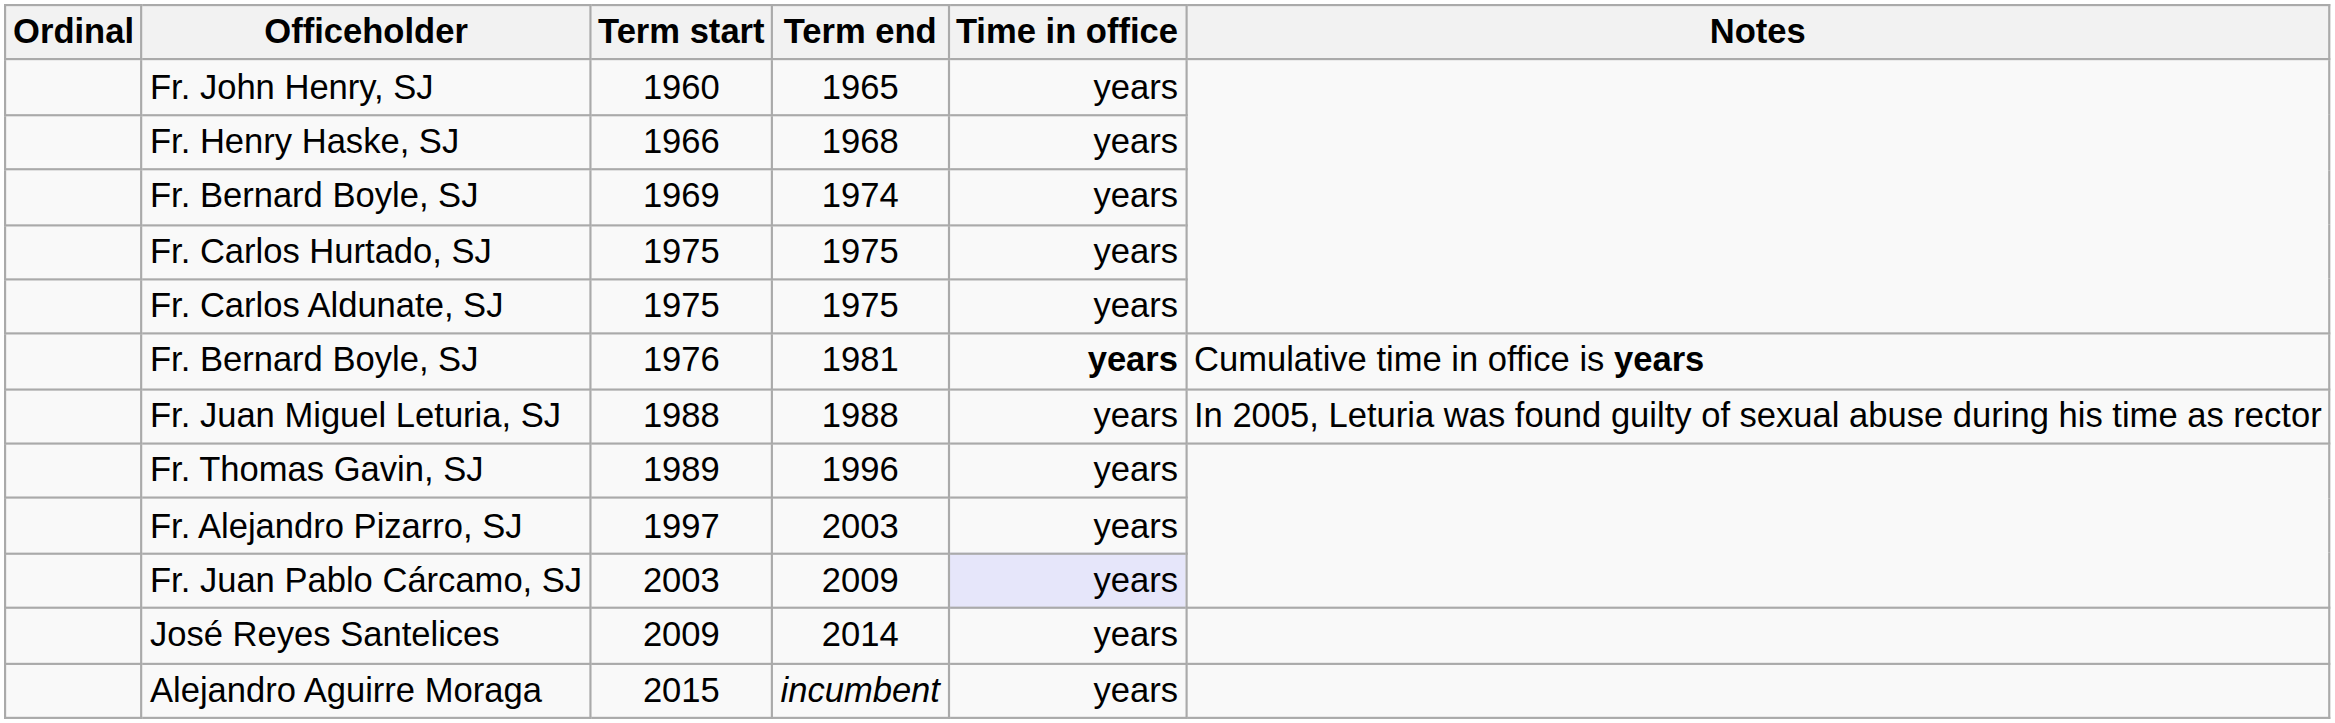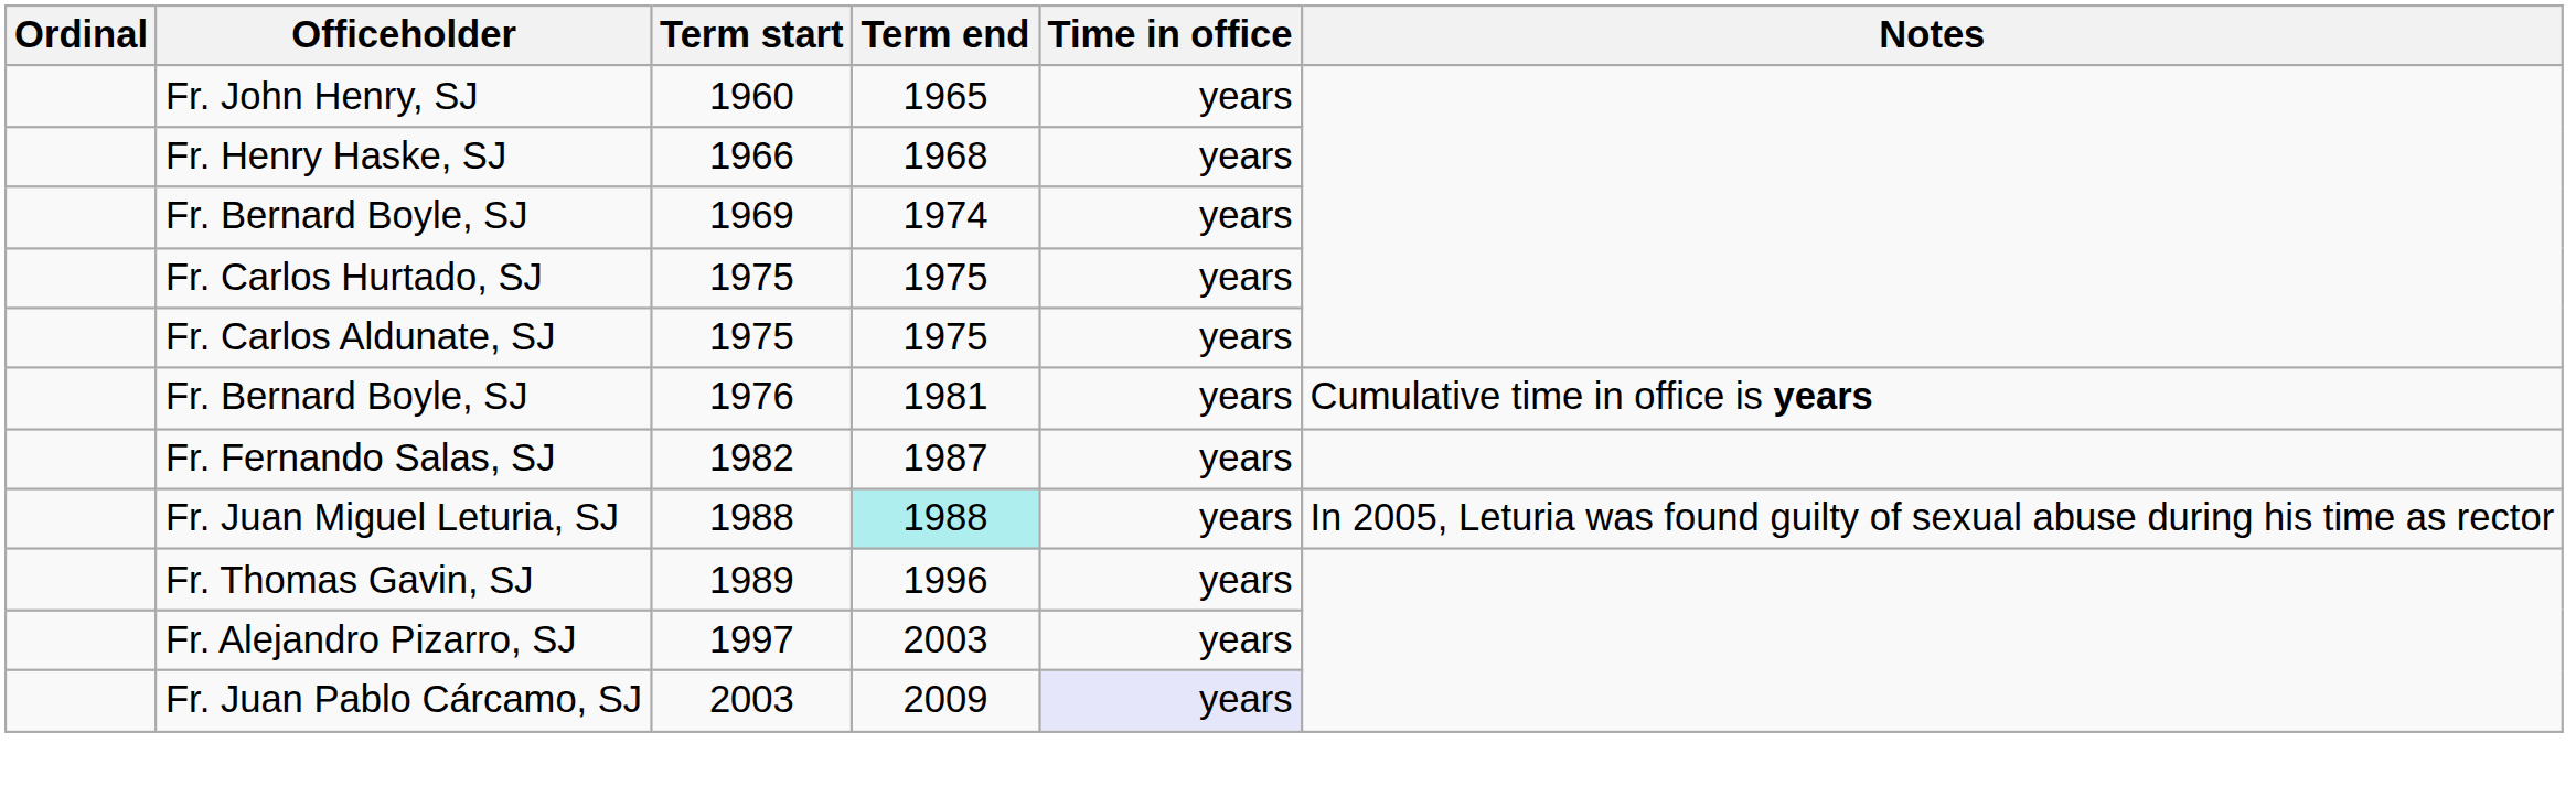Fr. Bernard Boyle, SJ / 1976 | Time in office: bold -> normal
+ row: Fr. Fernando Salas, SJ | 1982 | 1987 | years
Fr. Juan Miguel Leturia, SJ | Term end: no background -> paleturquoise background
- row: José Reyes Santelices | 2009 | 2014 | years
- row: Alejandro Aguirre Moraga | 2015 | incumbent | years
